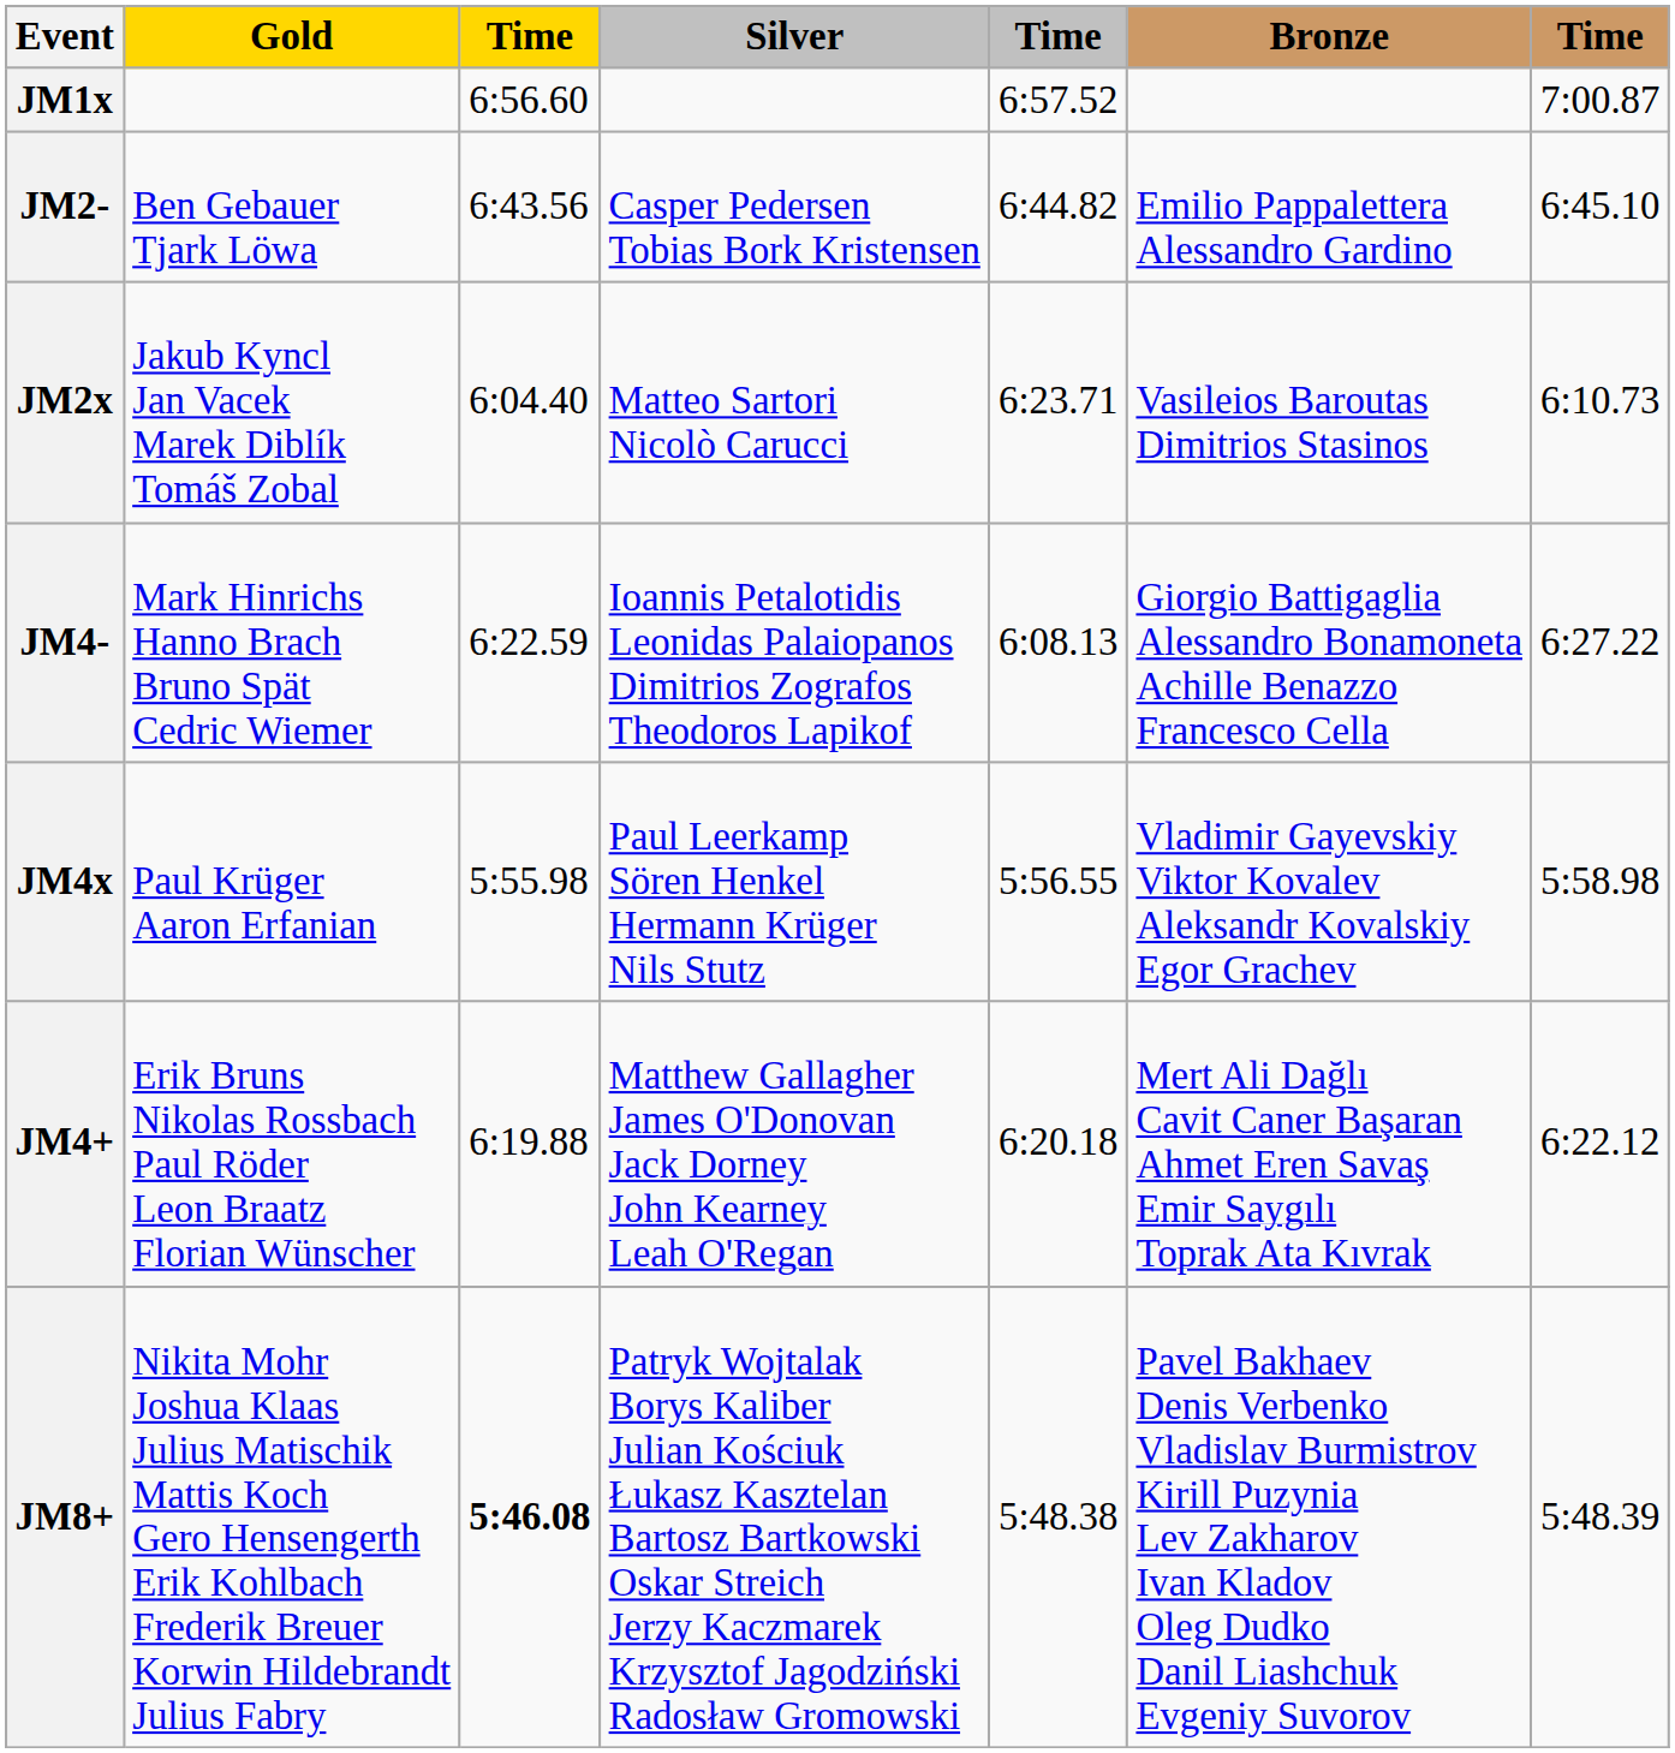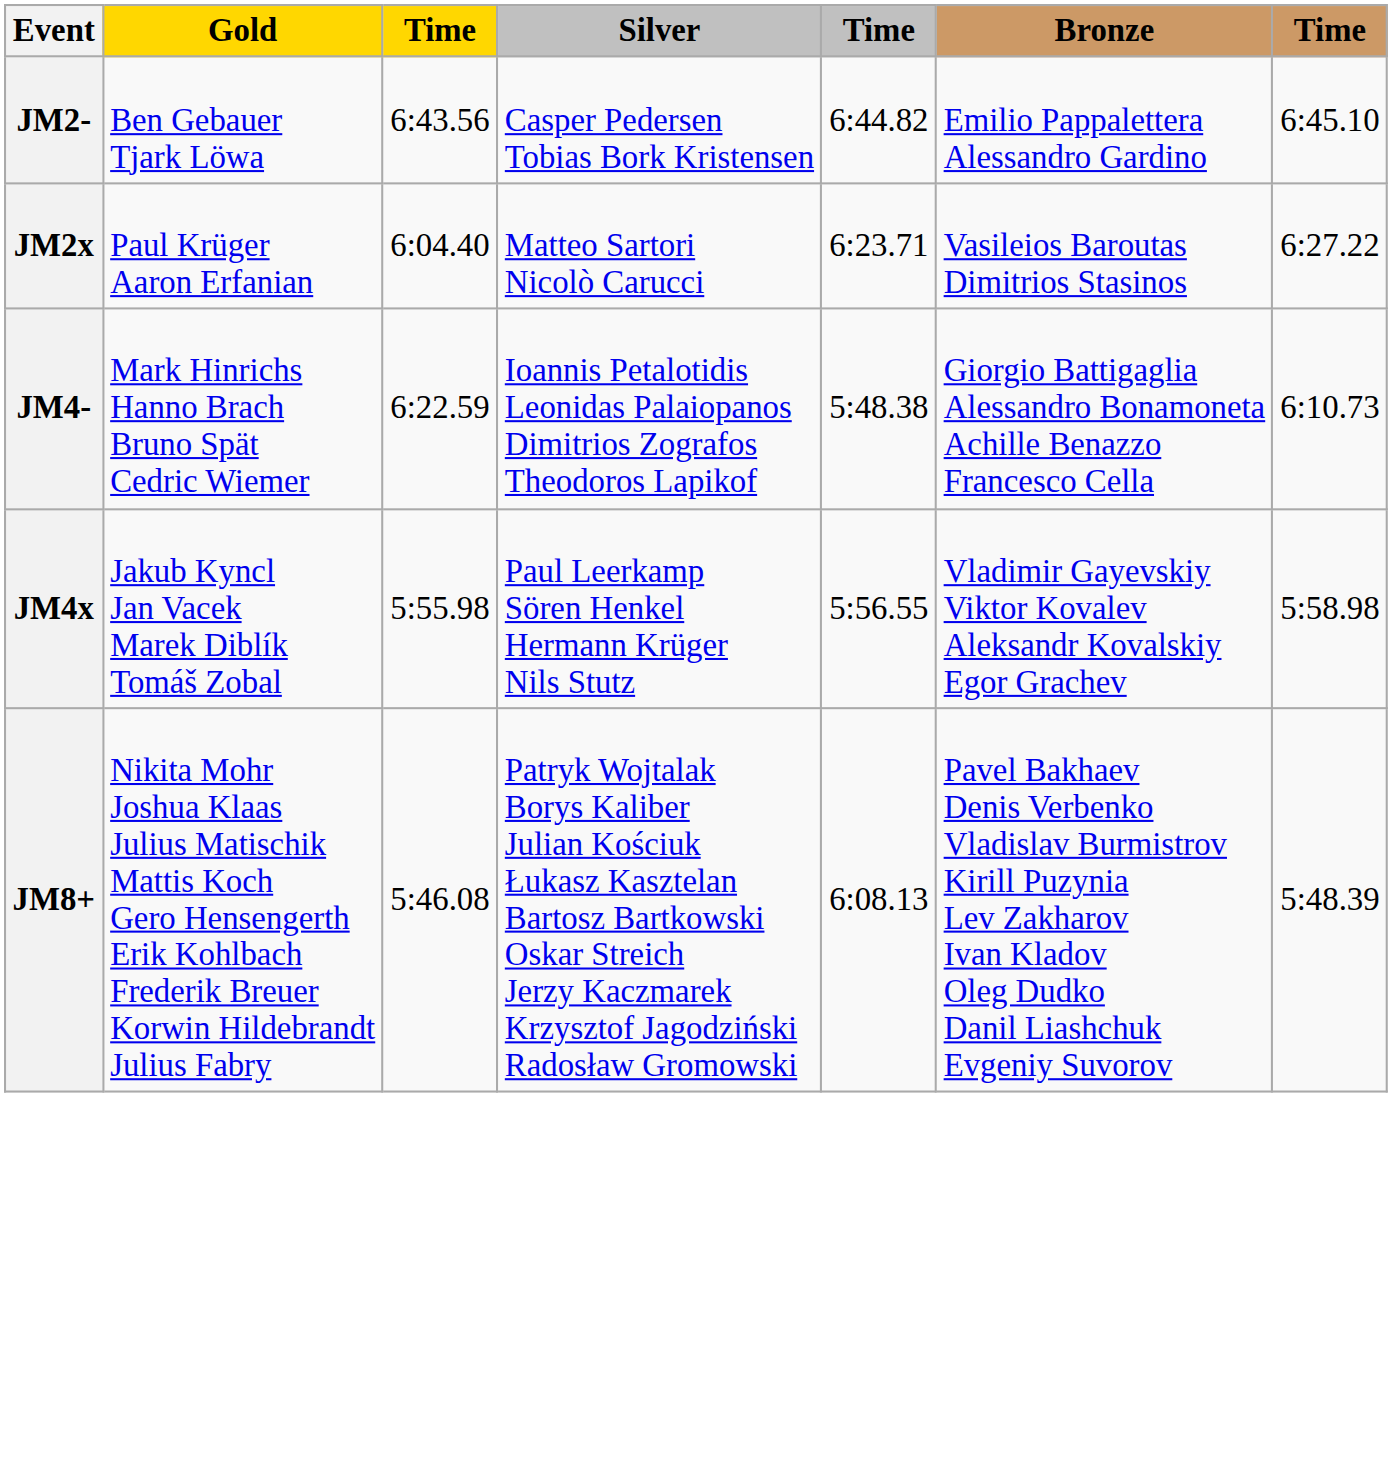- row: JM1x | 6:56.60 | 6:57.52 | 7:00.87
JM2x | Gold: Jakub Kyncl Jan Vacek Marek Diblík Tomáš Zobal -> Paul Krüger Aaron Erfanian
JM2x | column 7: 6:10.73 -> 6:27.22
JM4- | column 5: 6:08.13 -> 5:48.38
JM4- | column 7: 6:27.22 -> 6:10.73
JM4x | Gold: Paul Krüger Aaron Erfanian -> Jakub Kyncl Jan Vacek Marek Diblík Tomáš Zobal
- row: JM4+ | Erik Bruns Nikolas Rossbach Paul Röder Leon Braatz Florian Wünscher | 6:19.88 | Matthew Gallagher James O'Donovan Jack Dorney John Kearney Leah O'Regan | 6:20.18 | Mert Ali Dağlı Cavit Caner Başaran Ahmet Eren Savaş Emir Saygılı Toprak Ata Kıvrak | 6:22.12
JM8+ | column 3: bold -> normal
JM8+ | column 5: 5:48.38 -> 6:08.13
